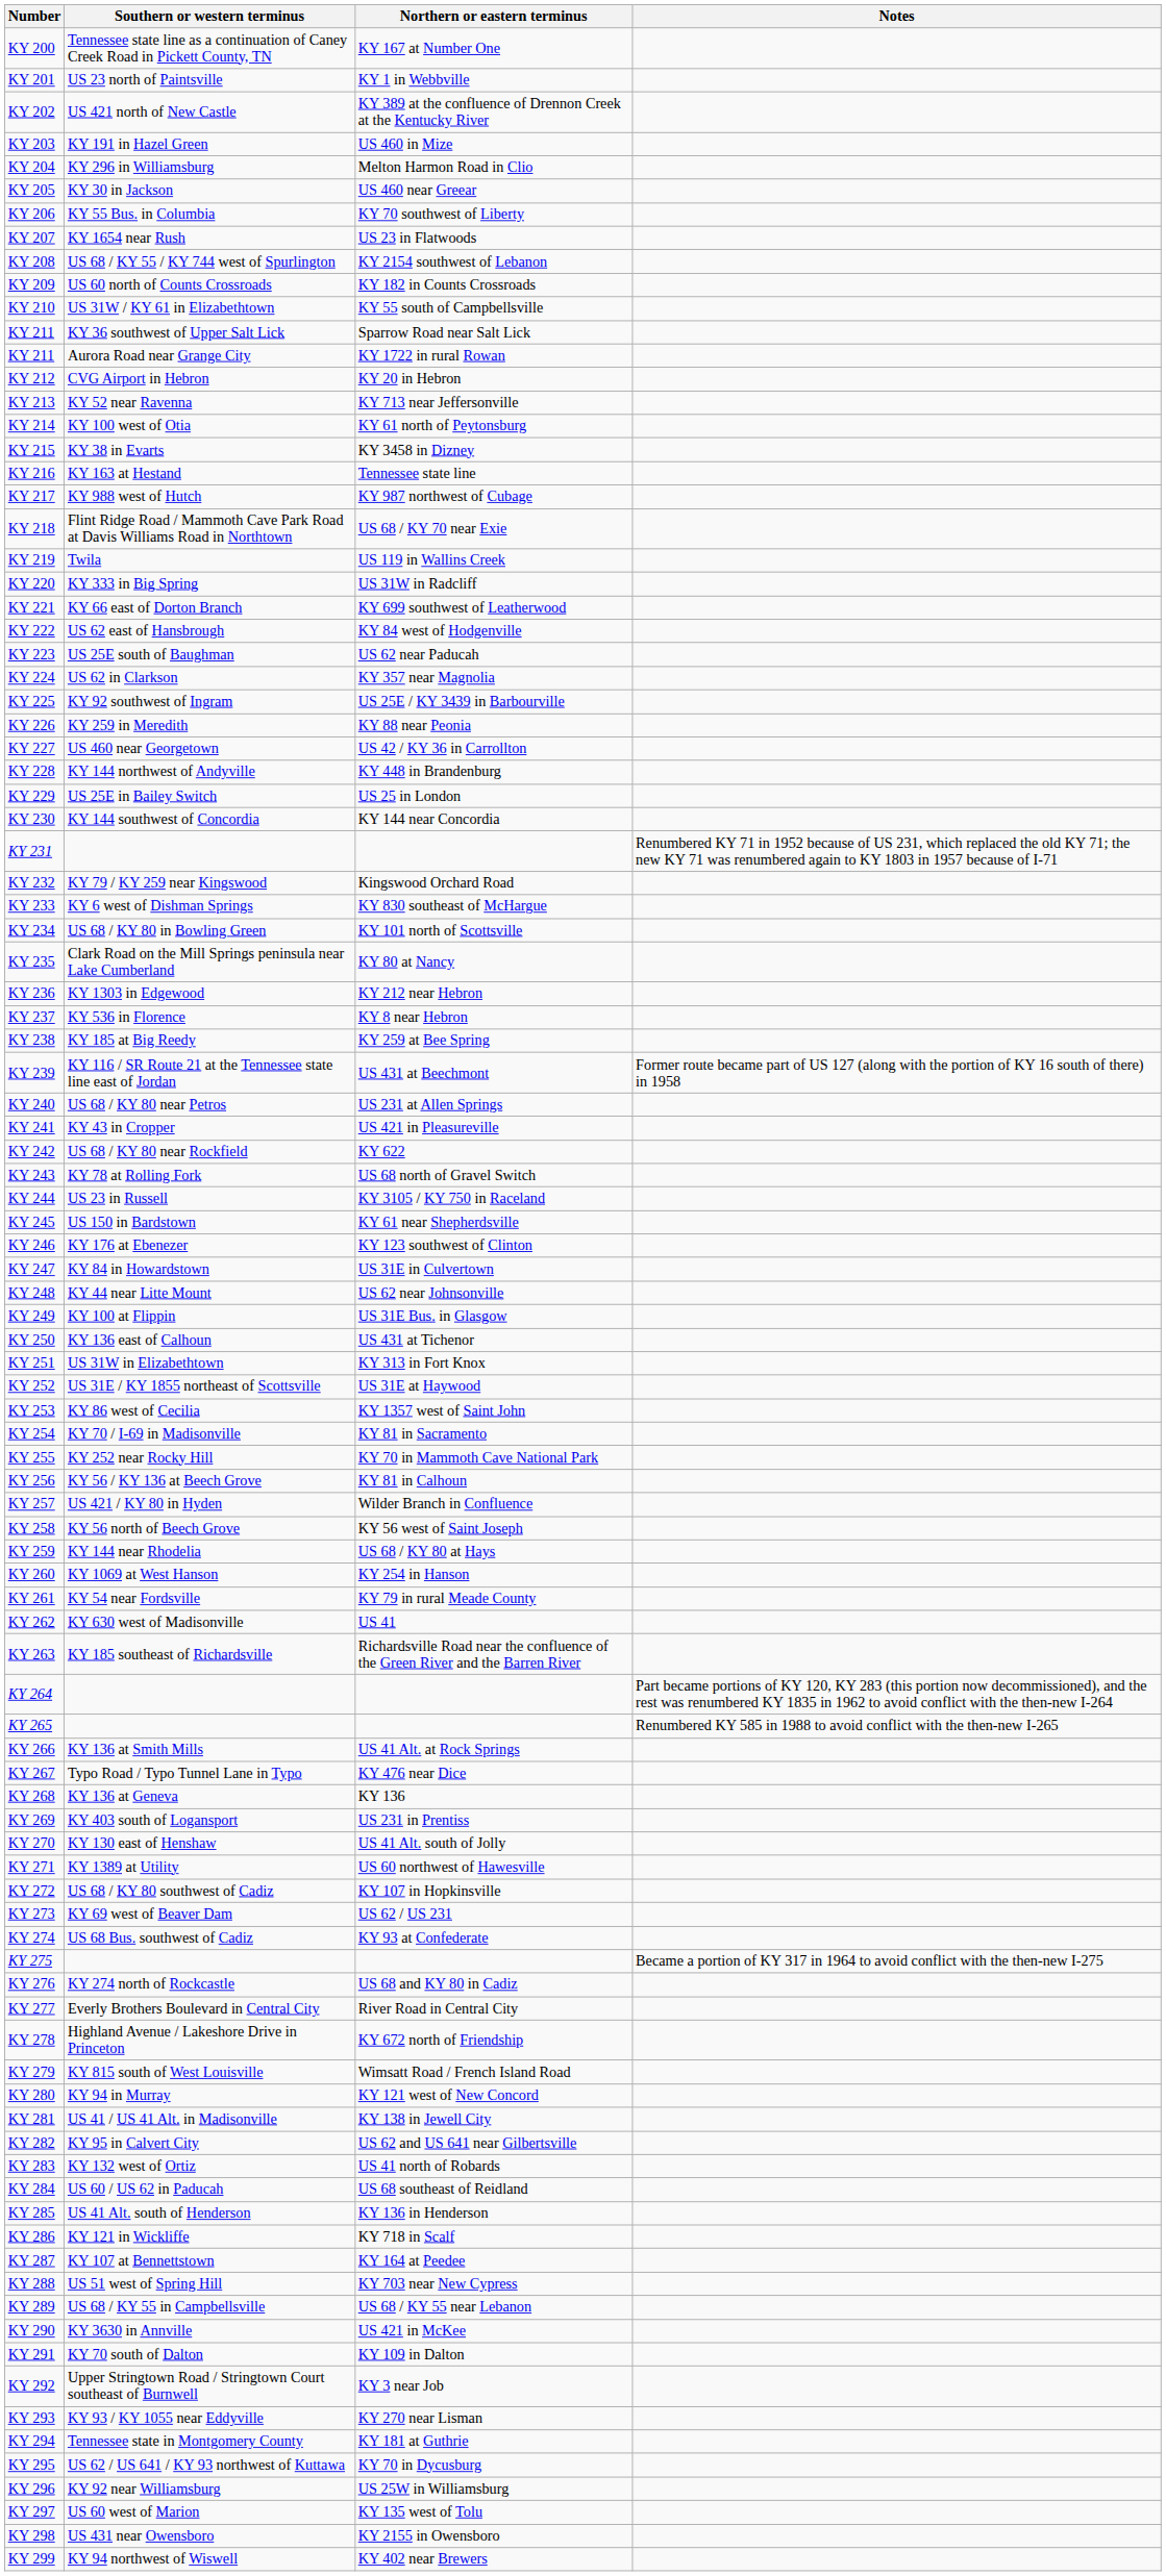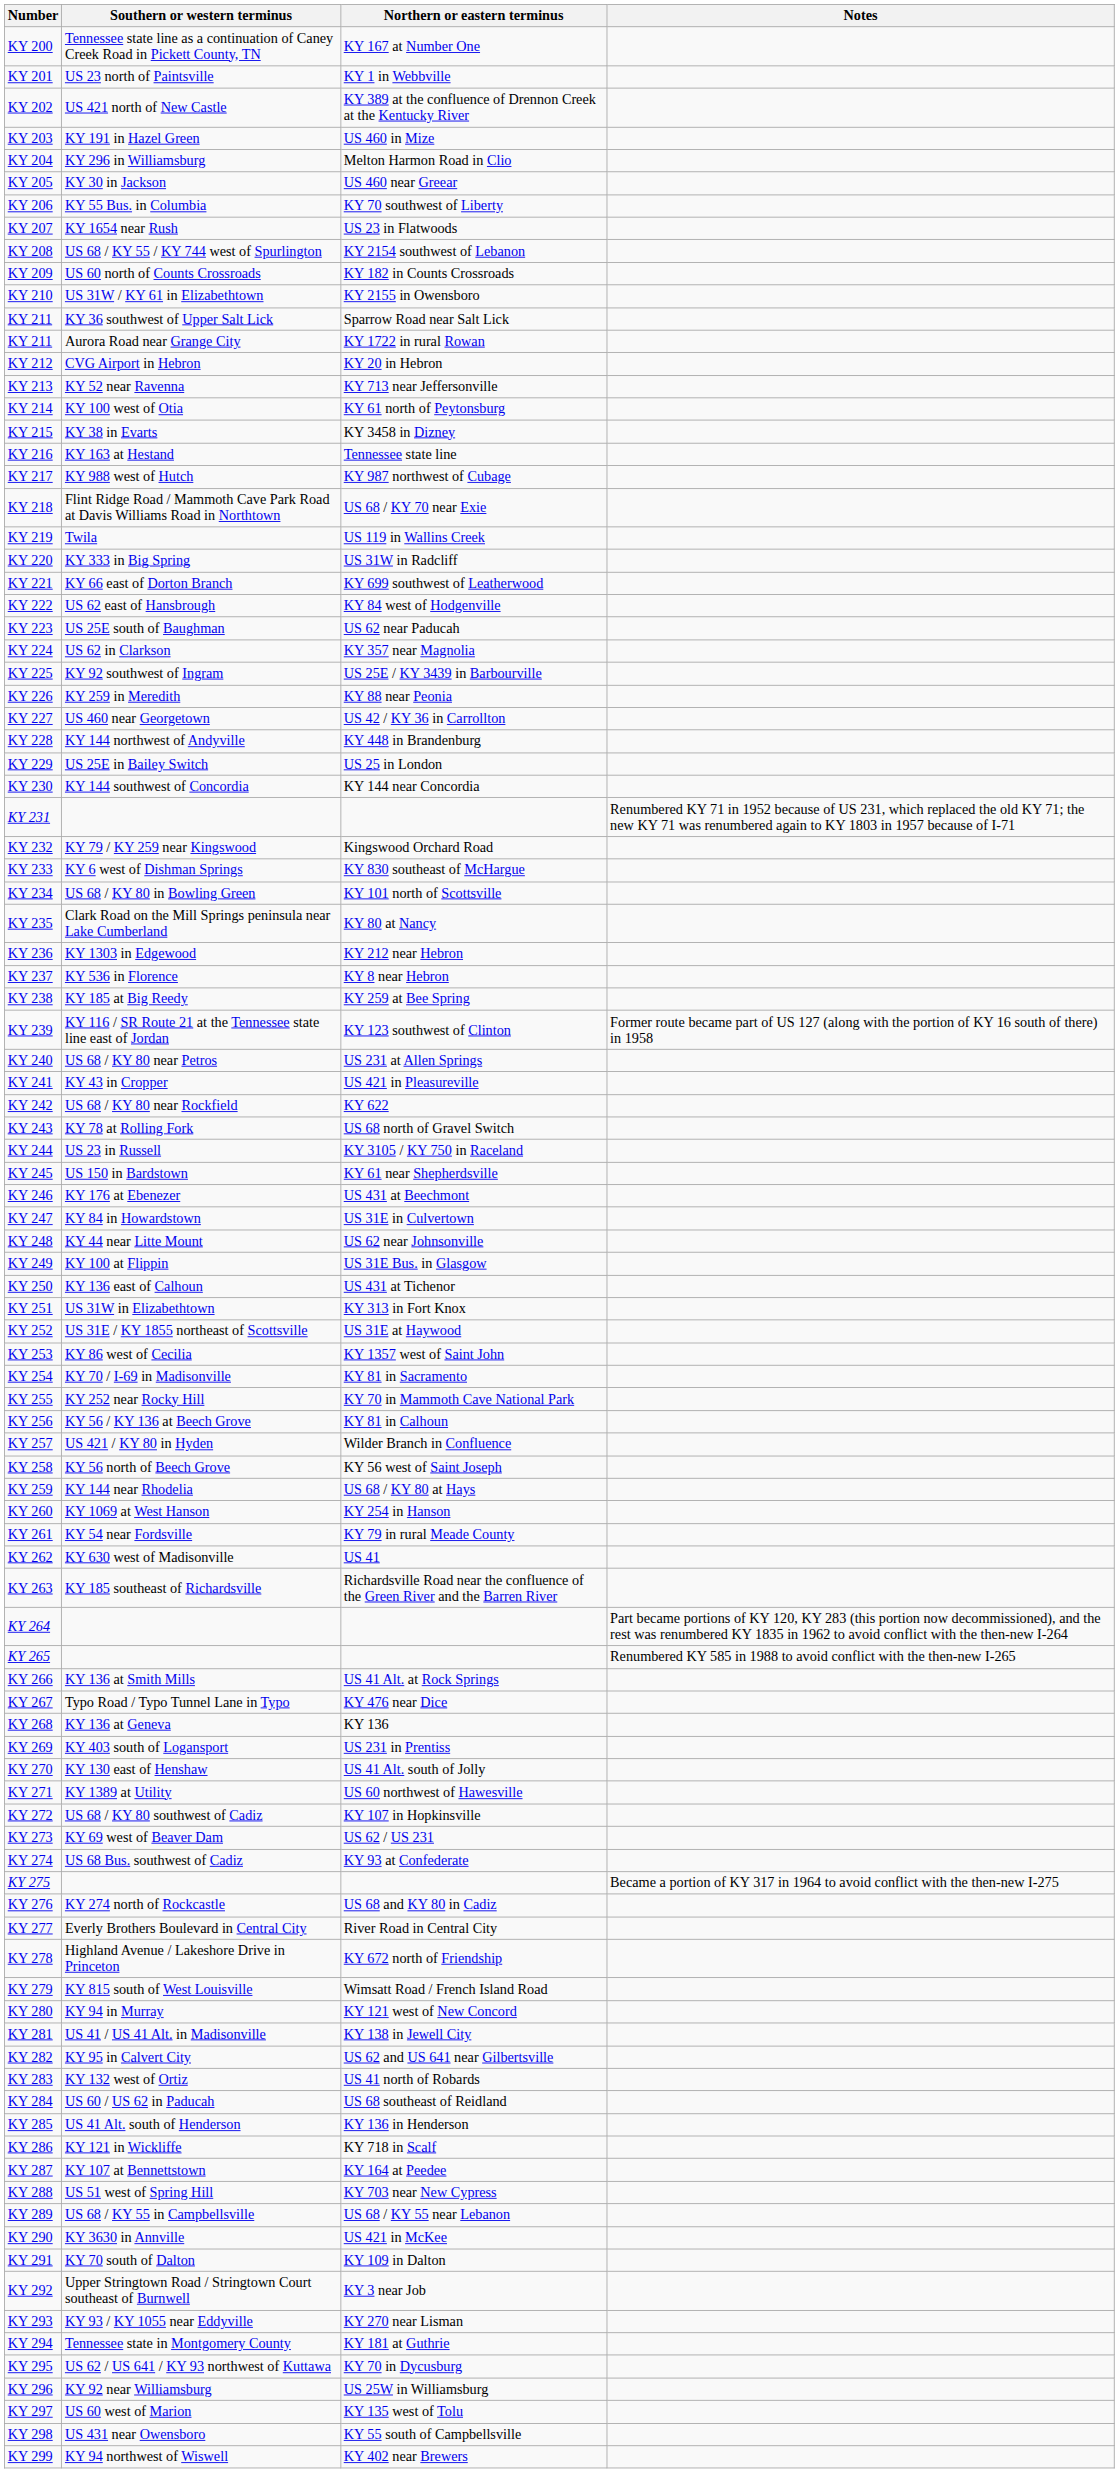KY 210 | Northern or eastern terminus: KY 55 south of Campbellsville -> KY 2155 in Owensboro
KY 239 | Northern or eastern terminus: US 431 at Beechmont -> KY 123 southwest of Clinton
KY 246 | Northern or eastern terminus: KY 123 southwest of Clinton -> US 431 at Beechmont
KY 298 | Northern or eastern terminus: KY 2155 in Owensboro -> KY 55 south of Campbellsville
